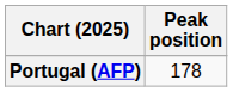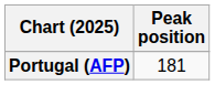Portugal (AFP) | Peak position: 178 -> 181
